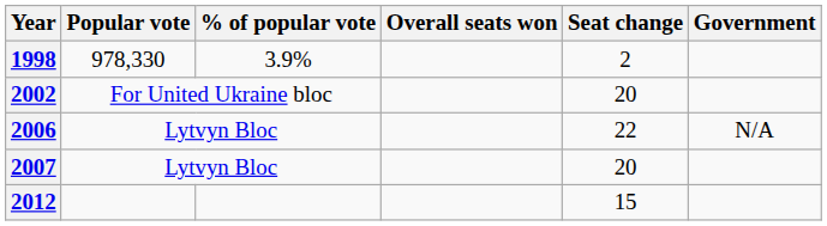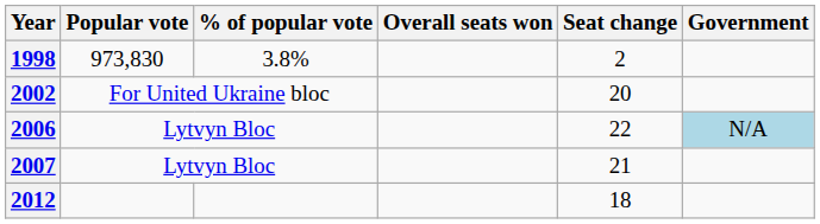1998 | Popular vote: 978,330 -> 973,830
1998 | % of popular vote: 3.9% -> 3.8%
2006 | Government: no background -> lightblue background
2007 | Seat change: 20 -> 21
2012 | Seat change: 15 -> 18
